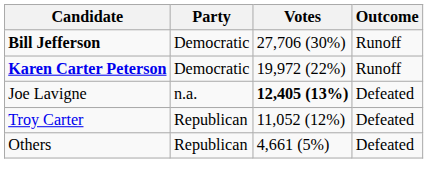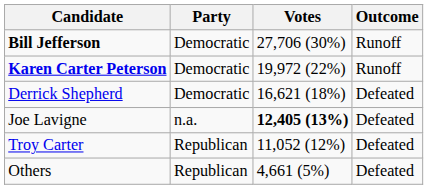+ row: Derrick Shepherd | Democratic | 16,621 (18%) | Defeated
